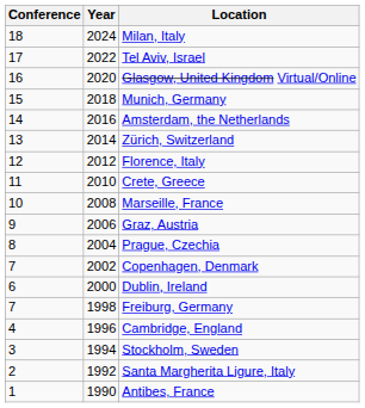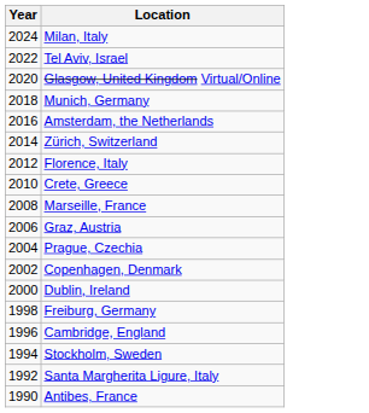- column: Conference | 18 | 17 | 16 | 15 | 14 | 13 | 12 | 11 | 10 | 9 | 8 | 7 | 6 | 7 | 4 | 3 | 2 | 1
